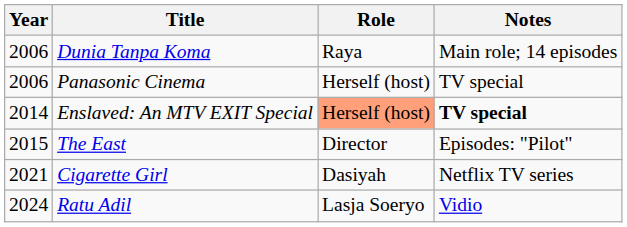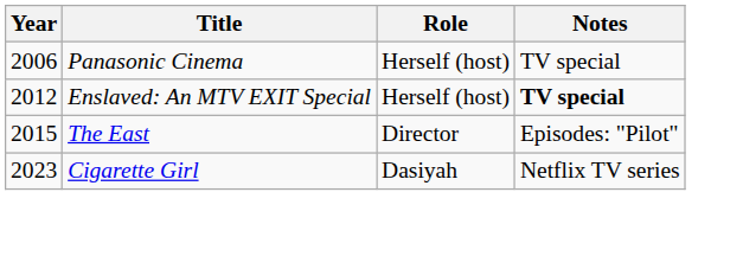- row: 2006 | Dunia Tanpa Koma | Raya | Main role; 14 episodes
Enslaved: An MTV EXIT Special | Year: 2014 -> 2012
Enslaved: An MTV EXIT Special | Role: lightsalmon background -> no background
Cigarette Girl | Year: 2021 -> 2023
- row: 2024 | Ratu Adil | Lasja Soeryo | Vidio
